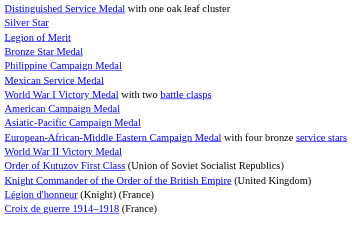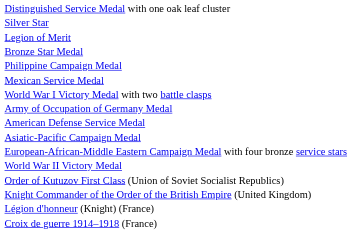+ row: Army of Occupation of Germany Medal
+ row: American Defense Service Medal
- row: American Campaign Medal
